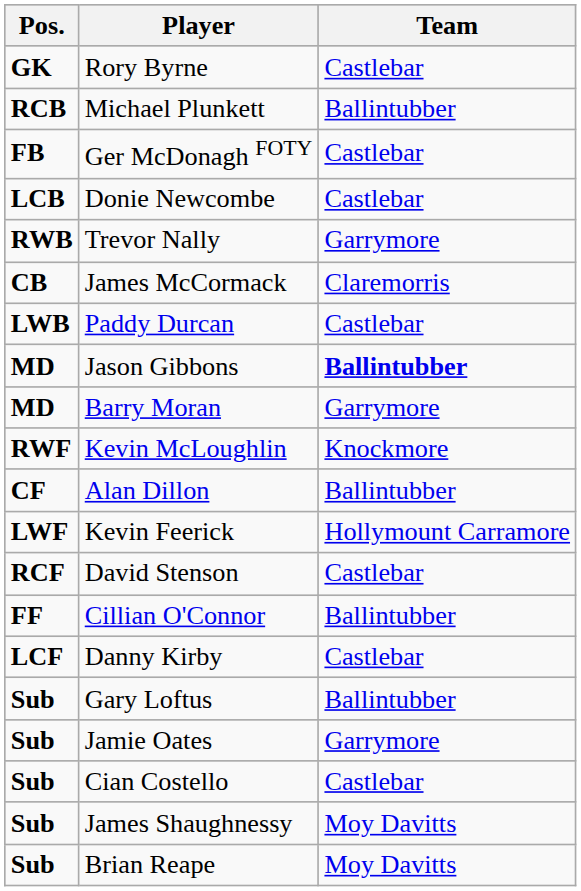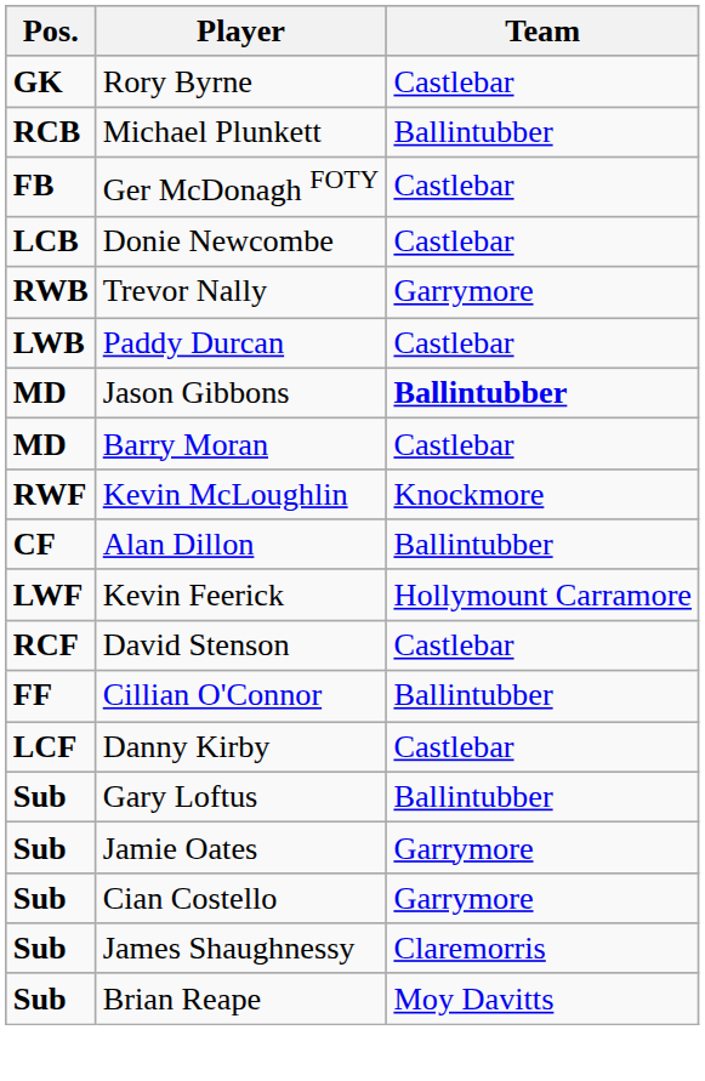- row: CB | James McCormack | Claremorris
Barry Moran | Team: Garrymore -> Castlebar
Cian Costello | Team: Castlebar -> Garrymore
James Shaughnessy | Team: Moy Davitts -> Claremorris
